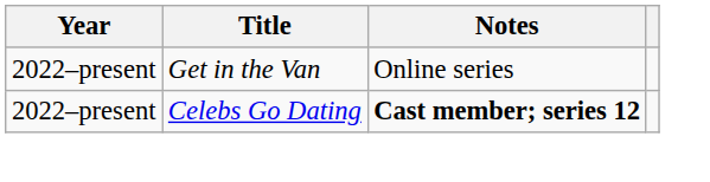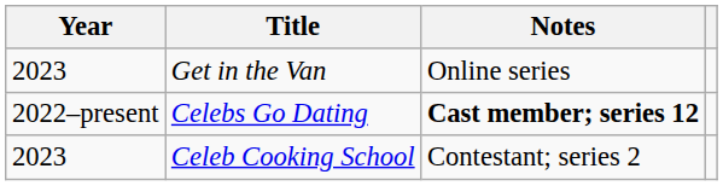Get in the Van | Year: 2022–present -> 2023
+ row: 2023 | Celeb Cooking School | Contestant; series 2
